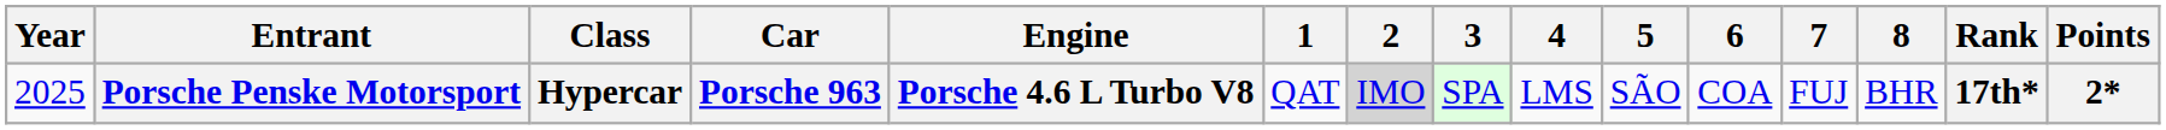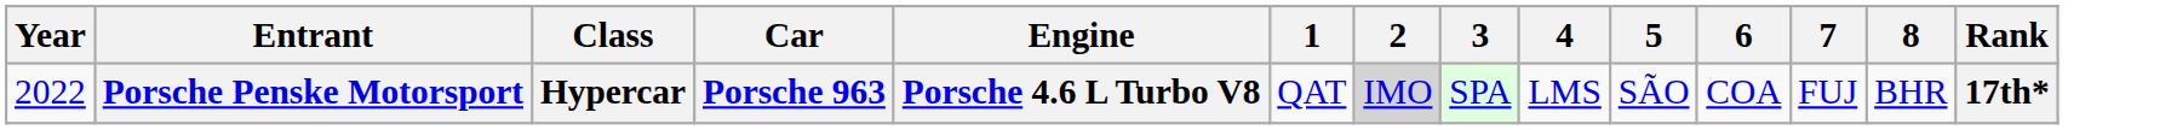- column: Points | 2*
Porsche Penske Motorsport | Year: 2025 -> 2022
